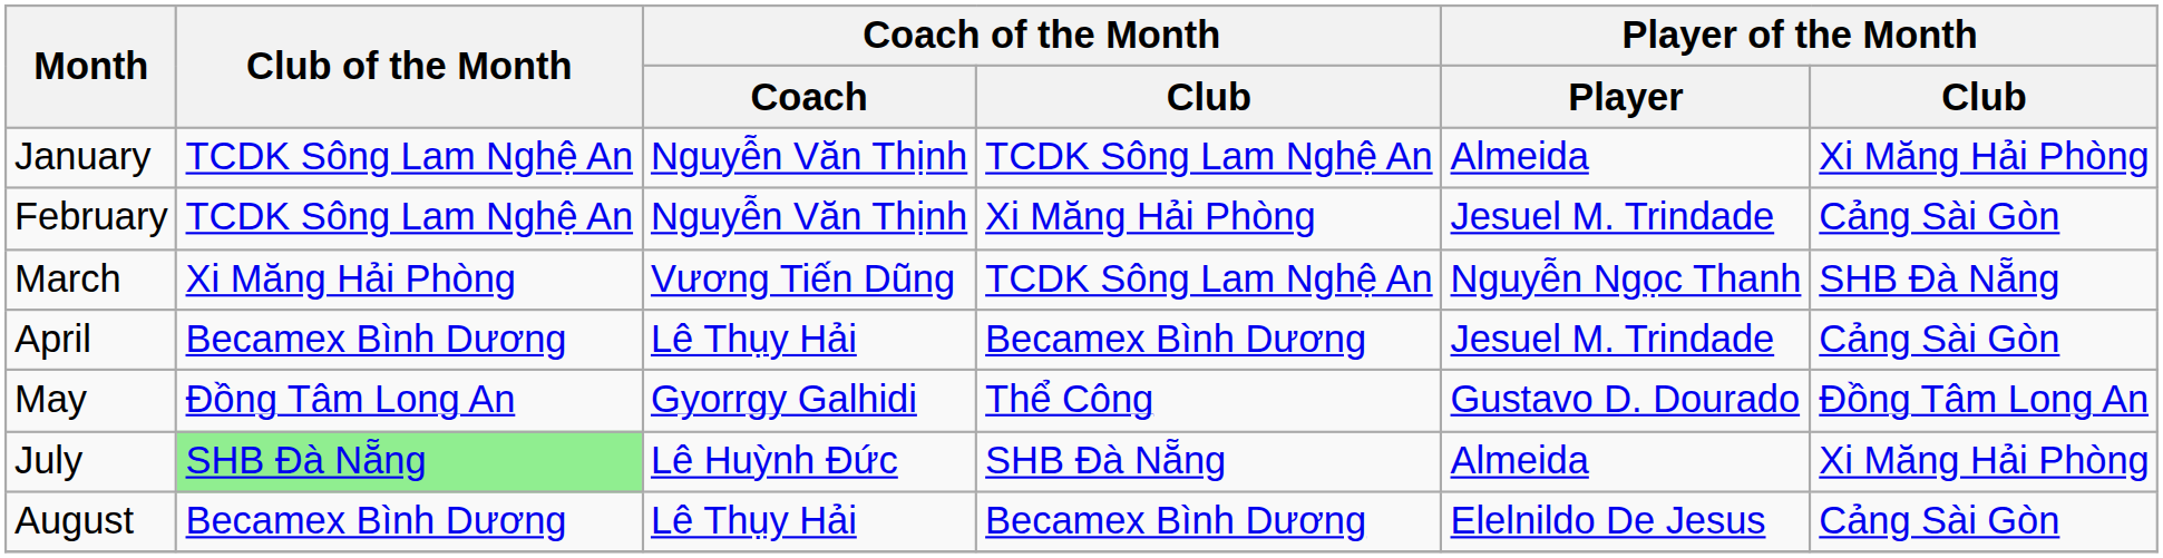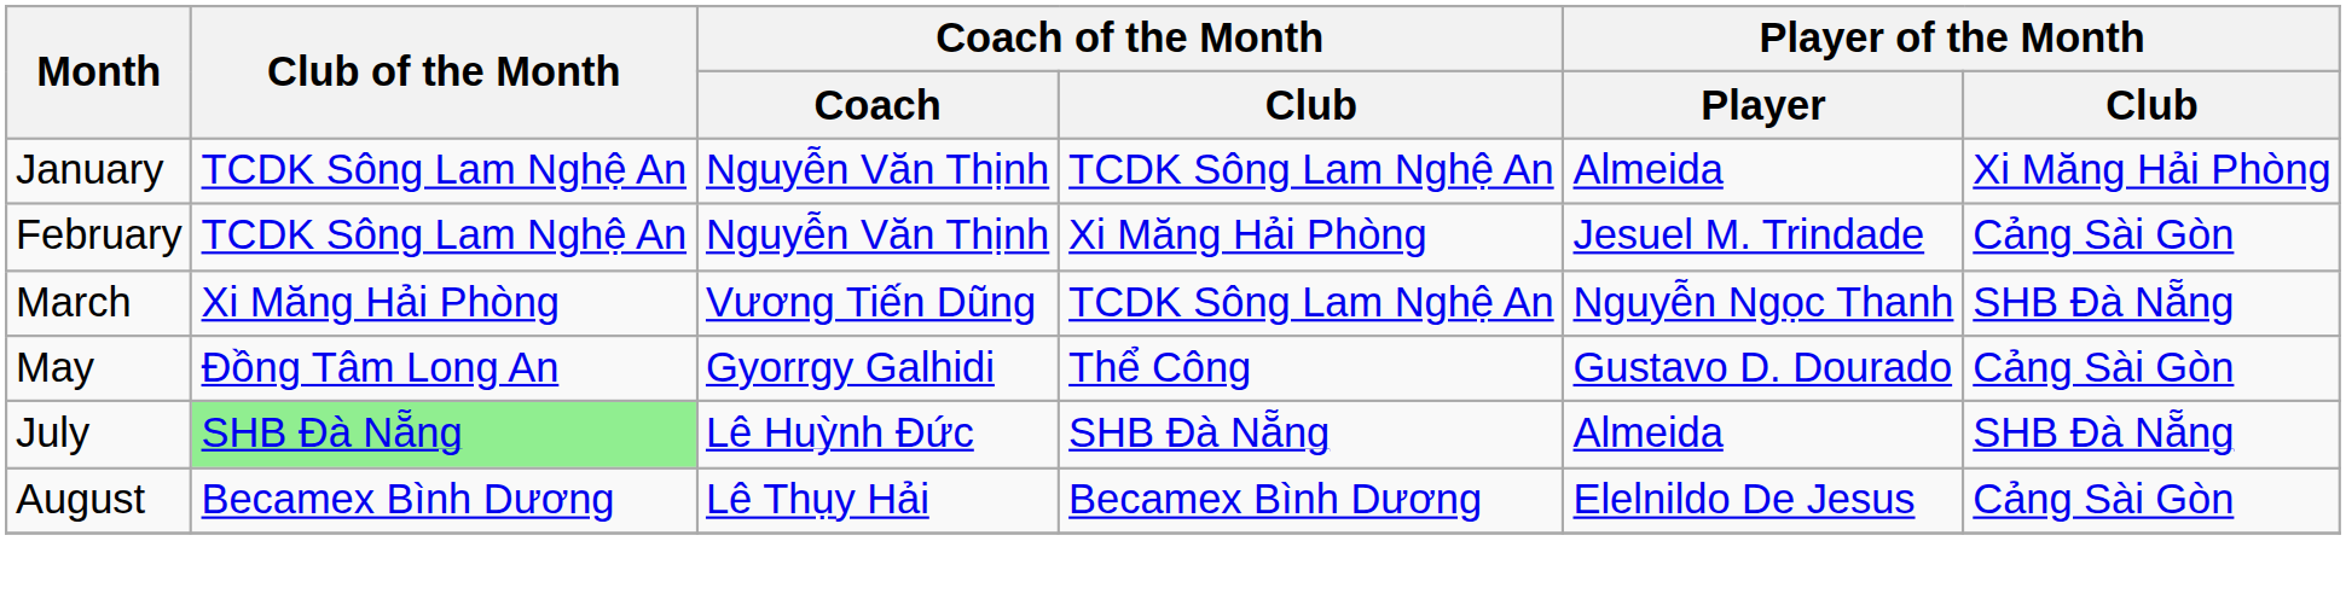- row: April | Becamex Bình Dương | Lê Thụy Hải | Becamex Bình Dương | Jesuel M. Trindade | Cảng Sài Gòn
May | Player of the Month / Club: Đồng Tâm Long An -> Cảng Sài Gòn
July | Player of the Month / Club: Xi Măng Hải Phòng -> SHB Đà Nẵng
